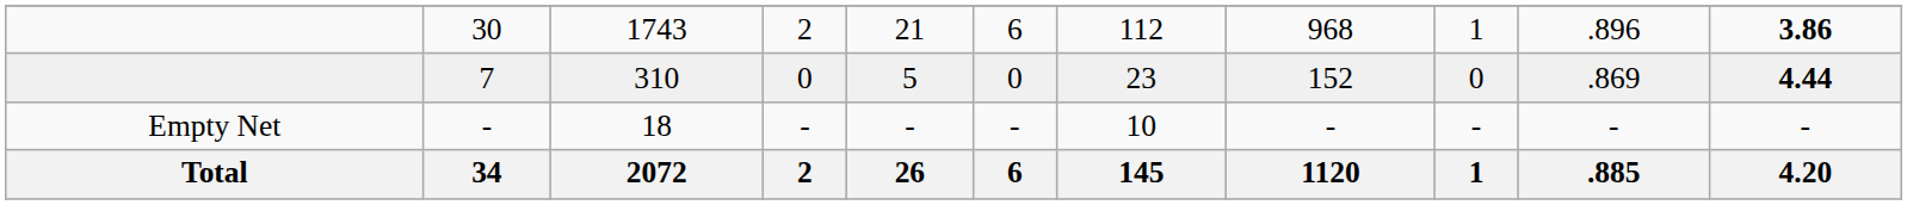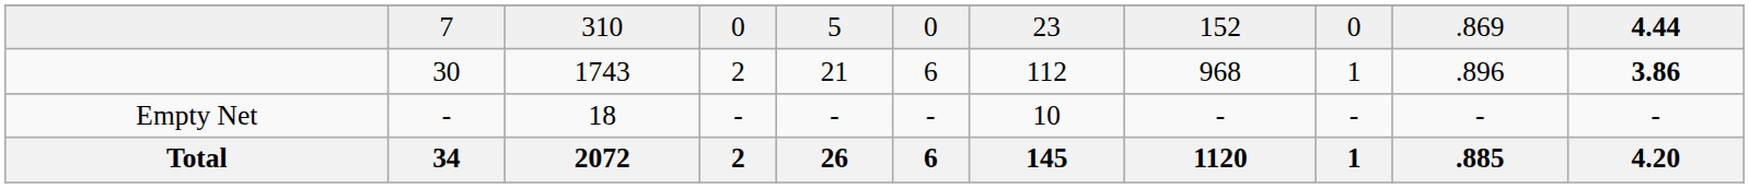rows swapped: 30 <-> 7
